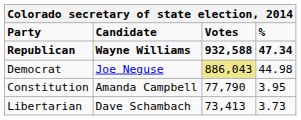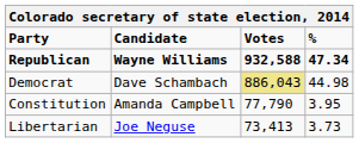Democrat | Candidate: Joe Neguse -> Dave Schambach
Libertarian | Candidate: Dave Schambach -> Joe Neguse
